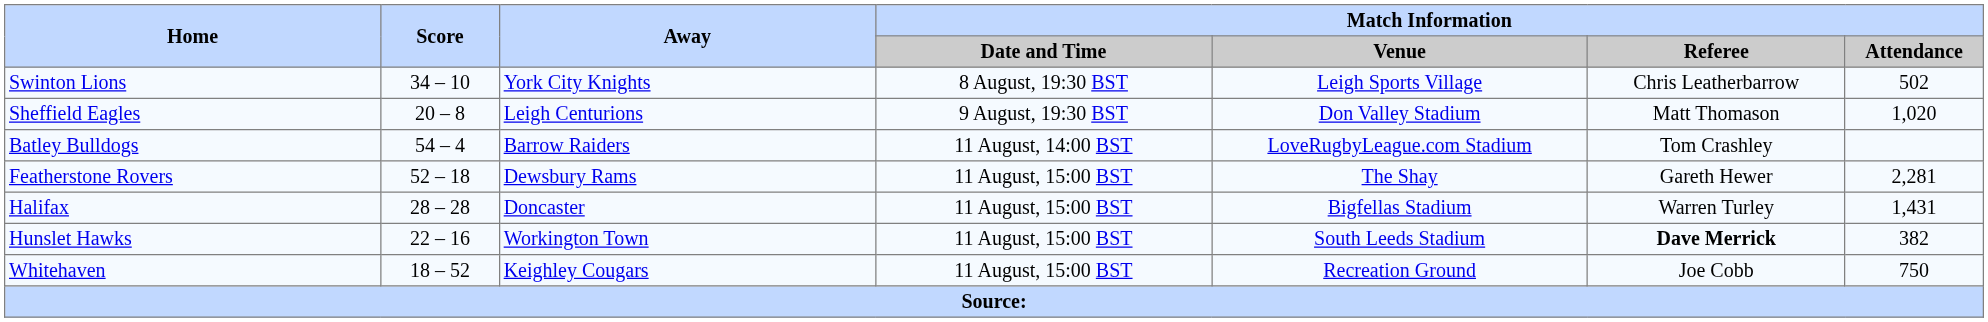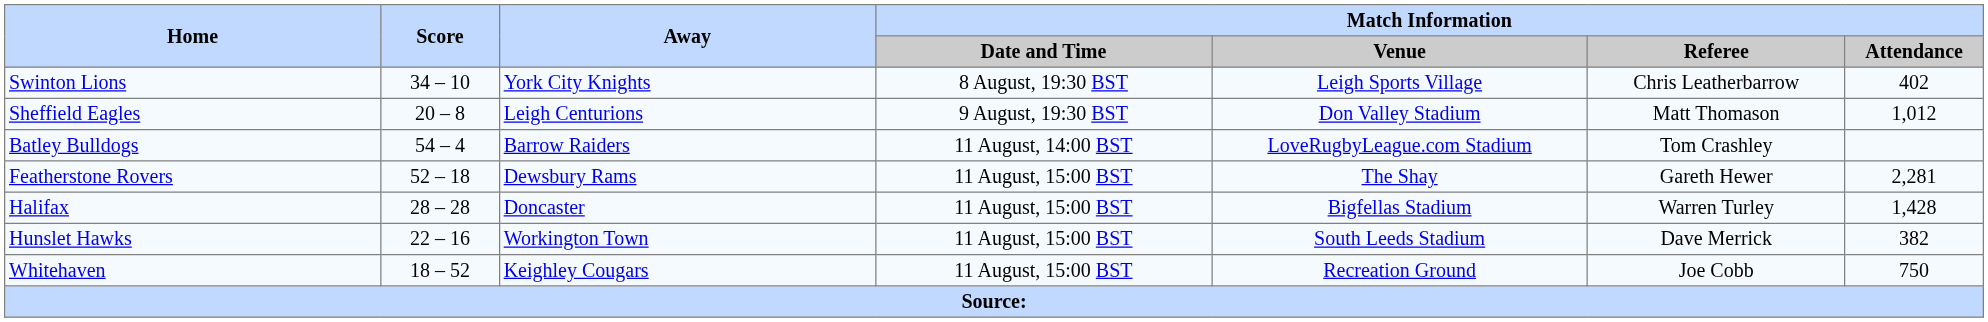Swinton Lions | Match Information / Attendance: 502 -> 402
Sheffield Eagles | Match Information / Attendance: 1,020 -> 1,012
Halifax | Match Information / Attendance: 1,431 -> 1,428
Hunslet Hawks | Match Information / Referee: bold -> normal
